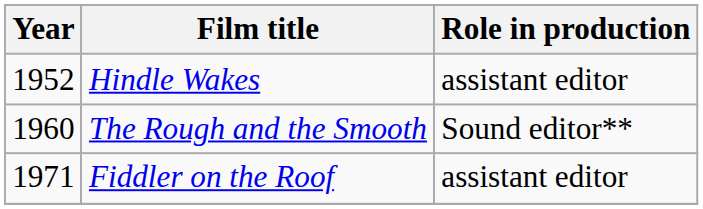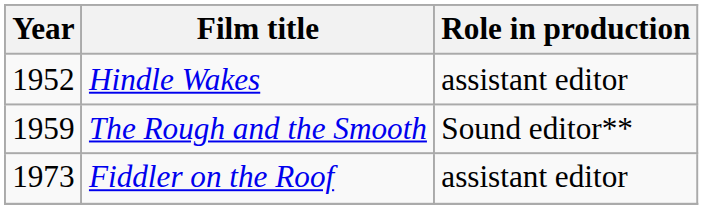The Rough and the Smooth | Year: 1960 -> 1959
Fiddler on the Roof | Year: 1971 -> 1973
